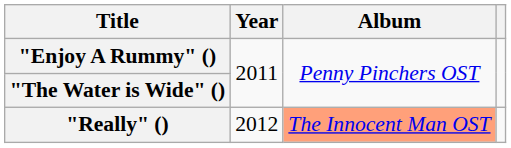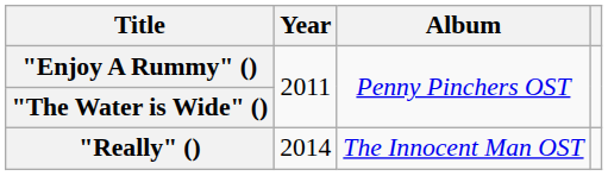"Really" () | Year: 2012 -> 2014
"Really" () | Album: lightsalmon background -> no background
